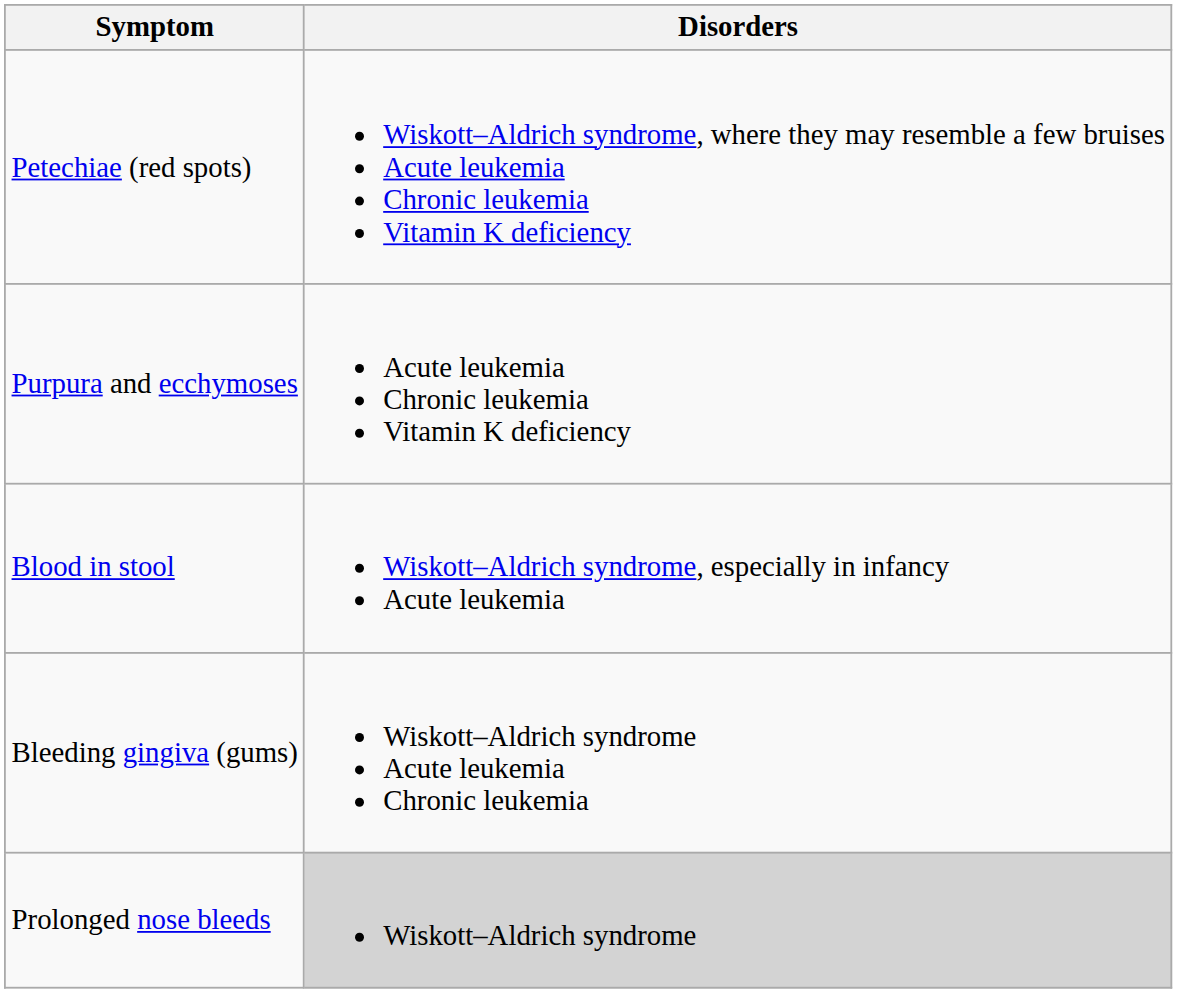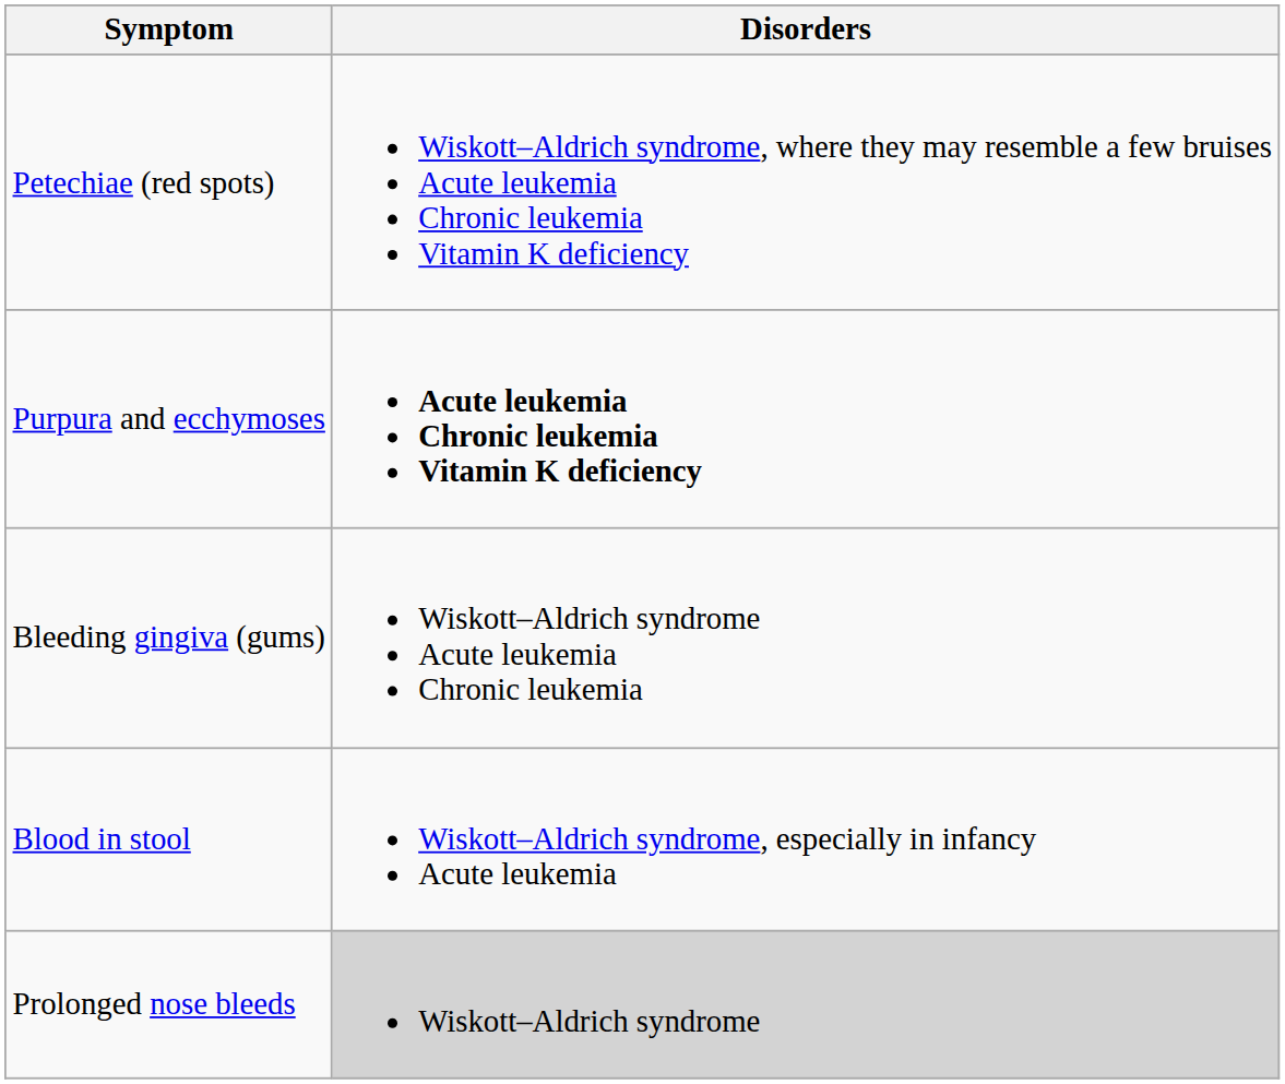Purpura and ecchymoses | Disorders: normal -> bold
rows swapped: Blood in stool <-> Bleeding gingiva (gums)
